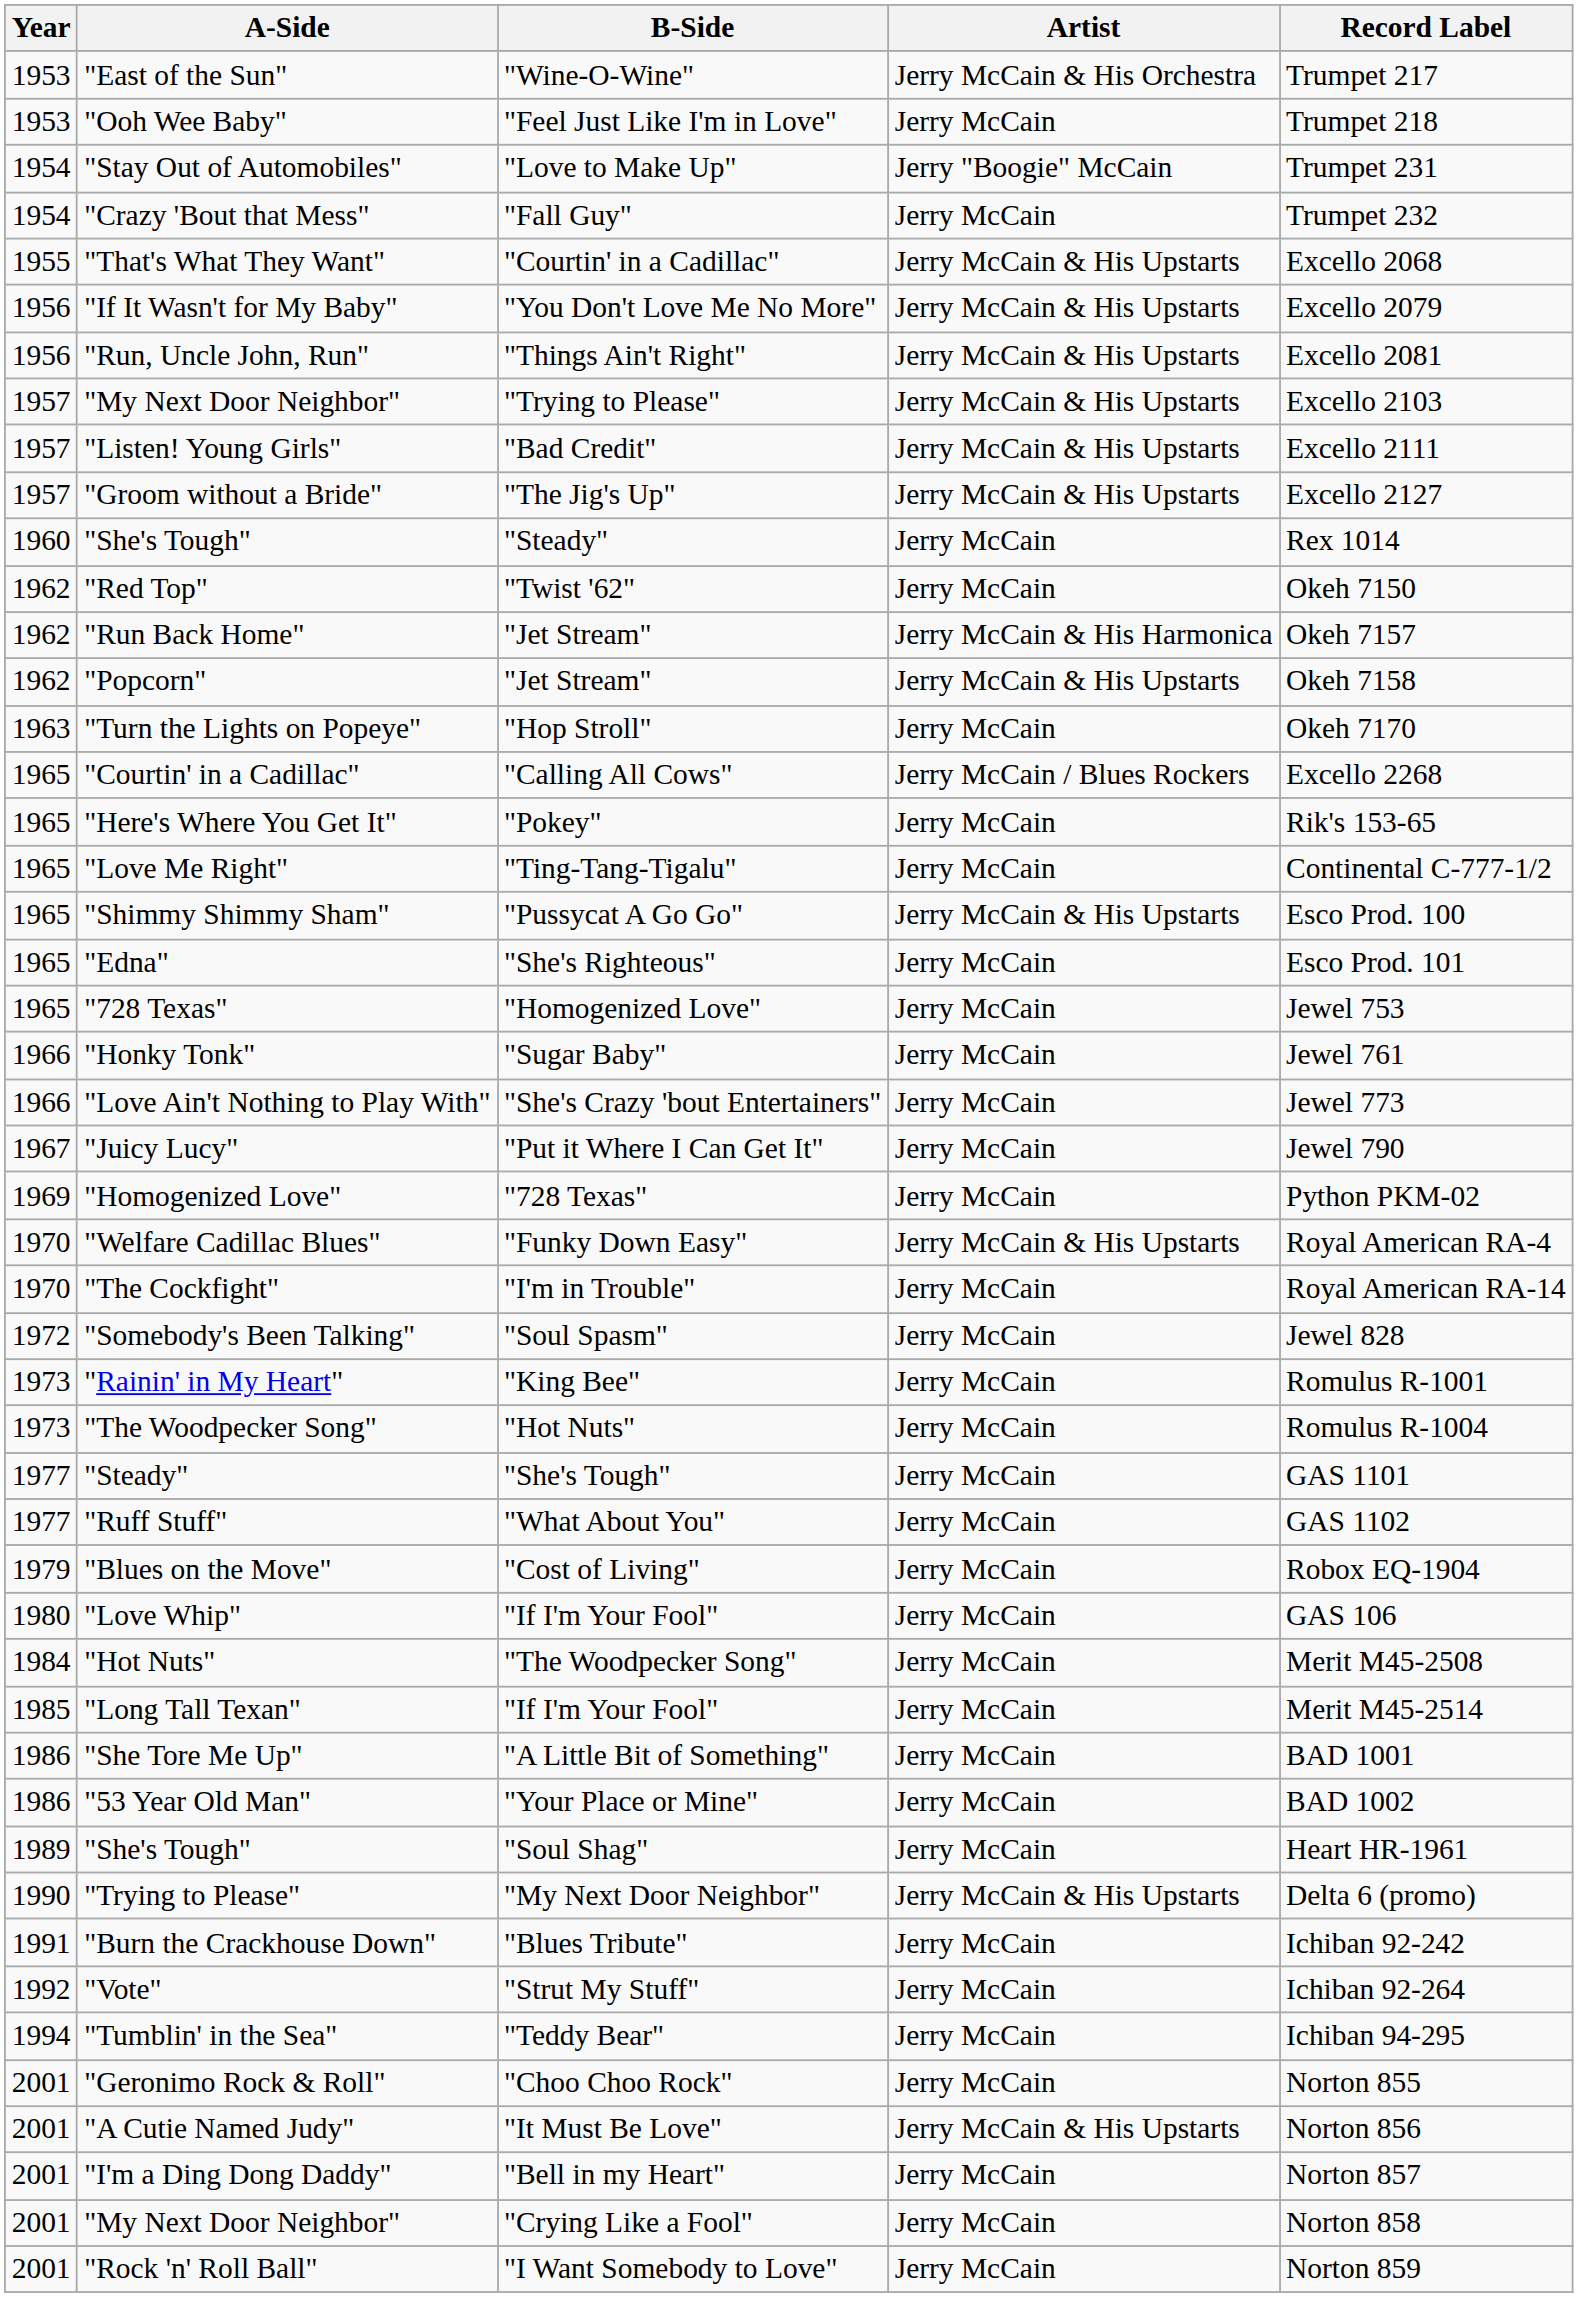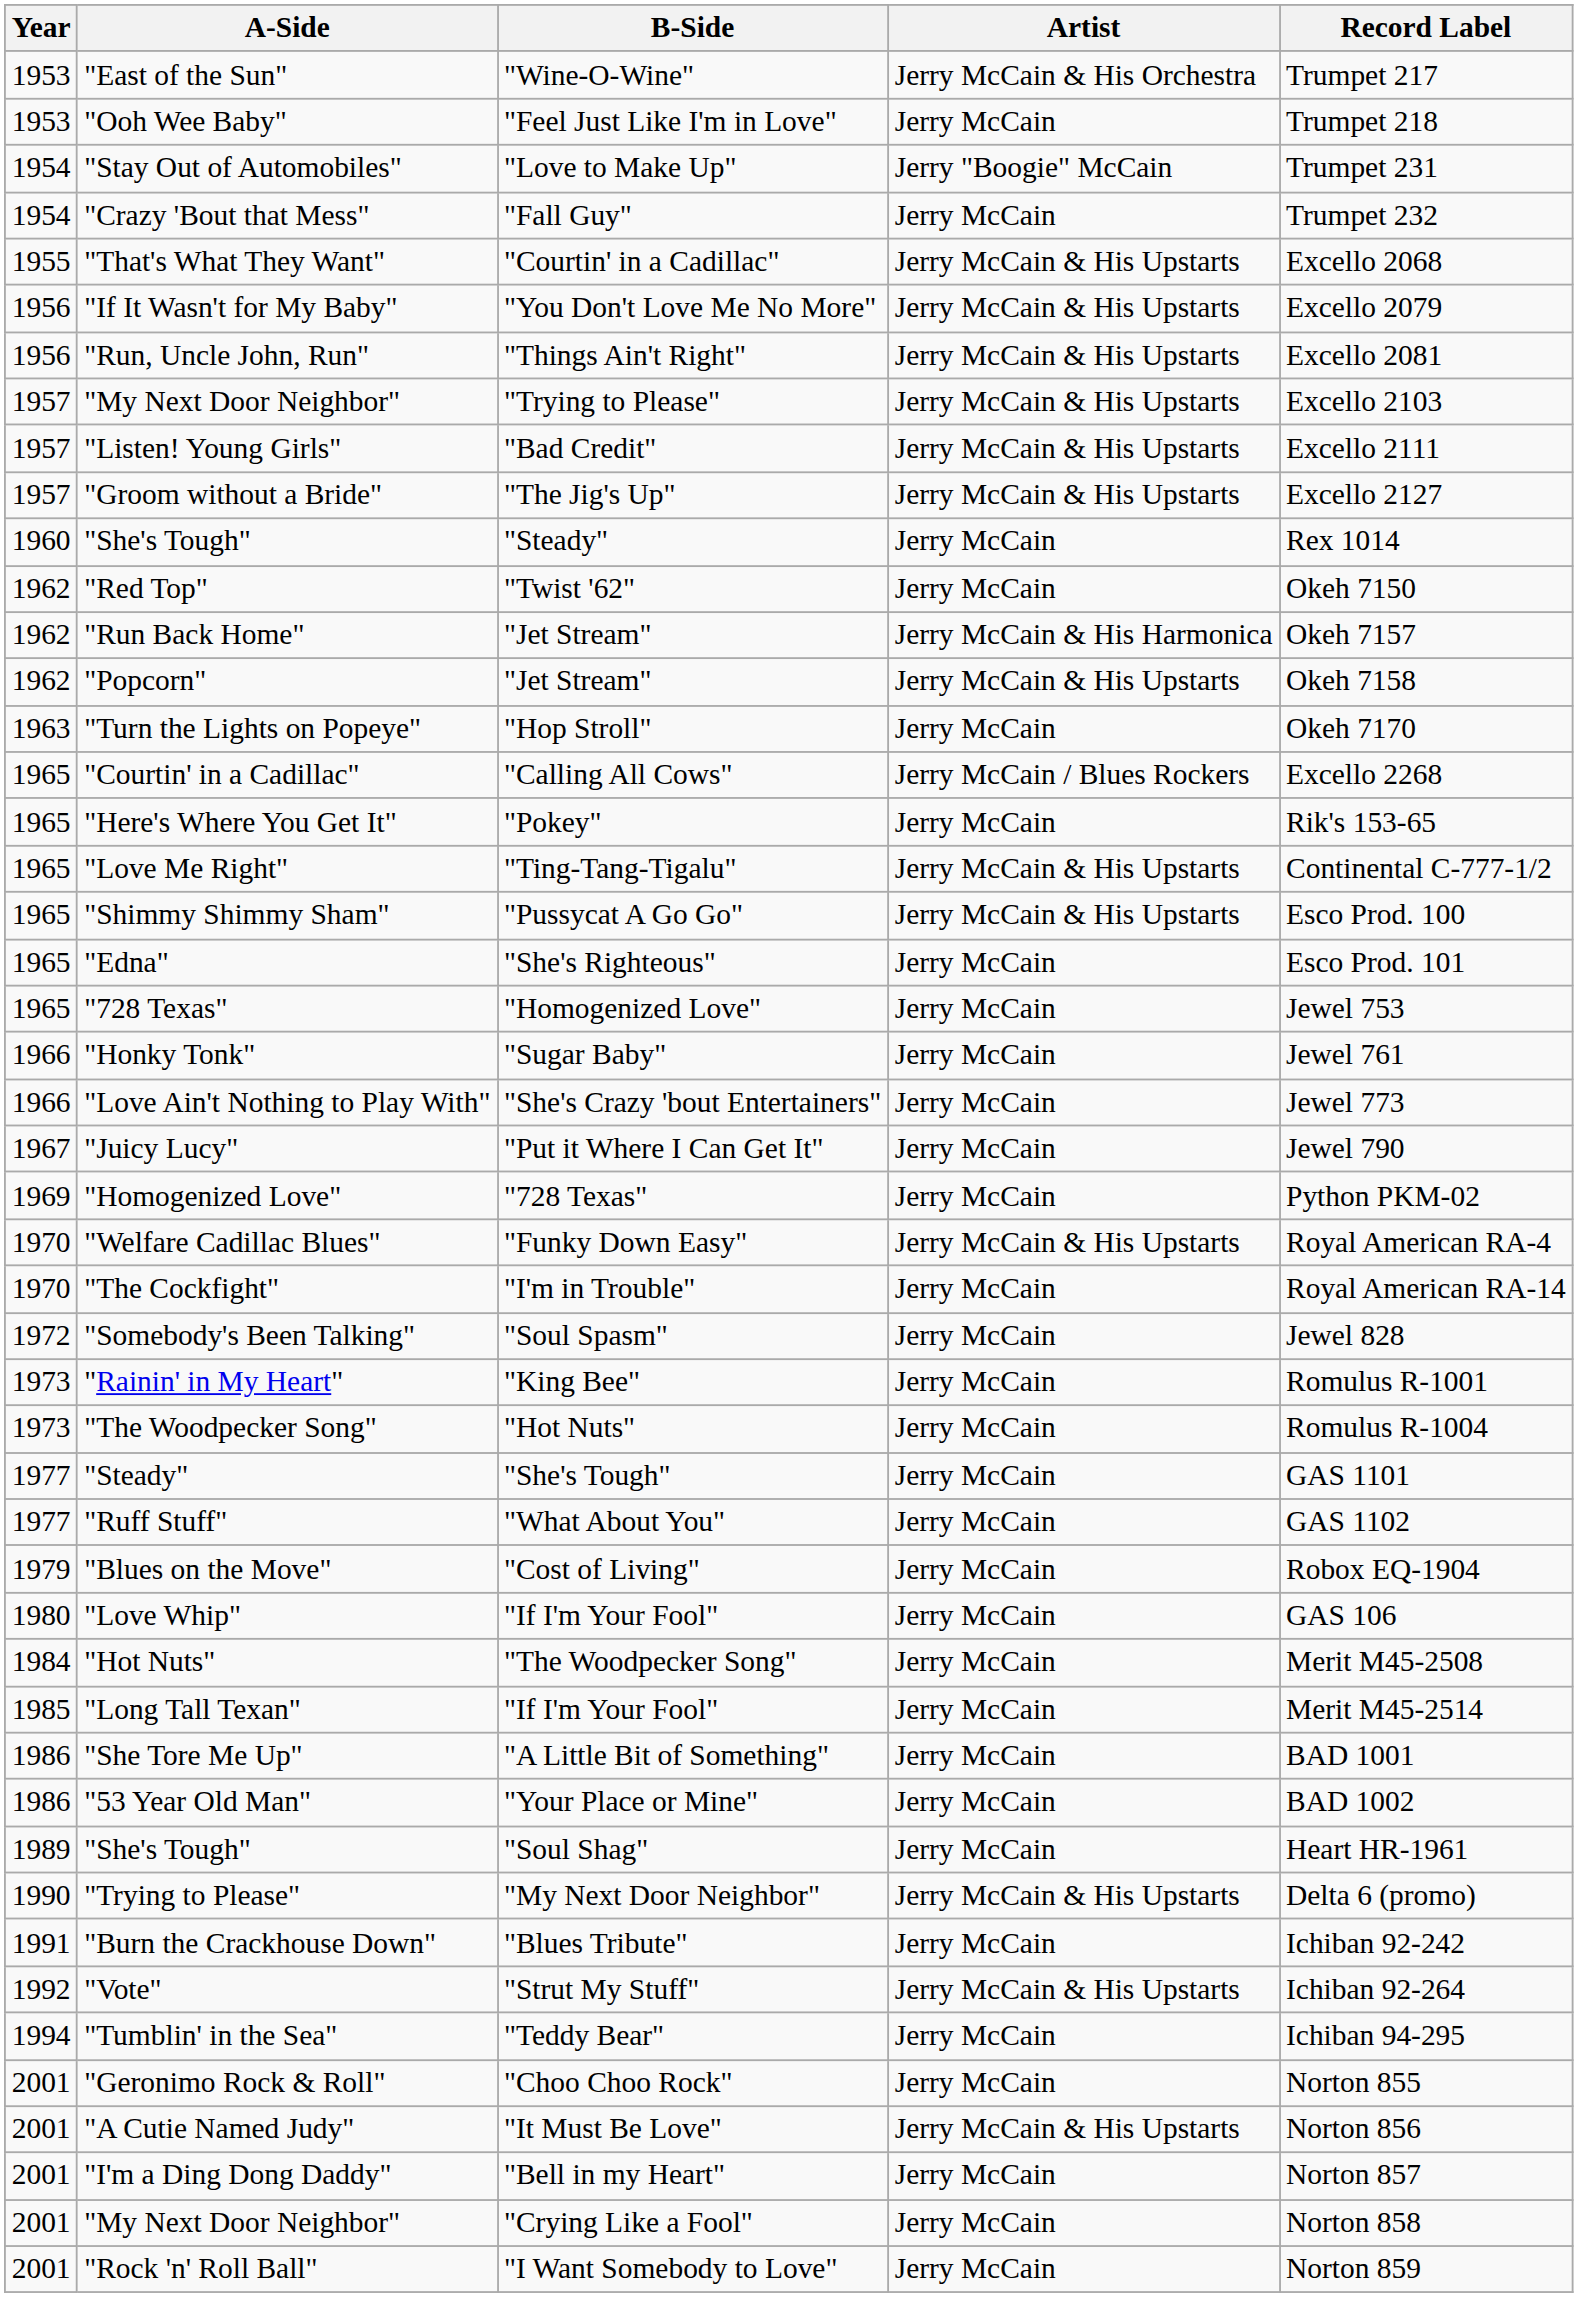"Love Me Right" | Artist: Jerry McCain -> Jerry McCain & His Upstarts
"Vote" | Artist: Jerry McCain -> Jerry McCain & His Upstarts
